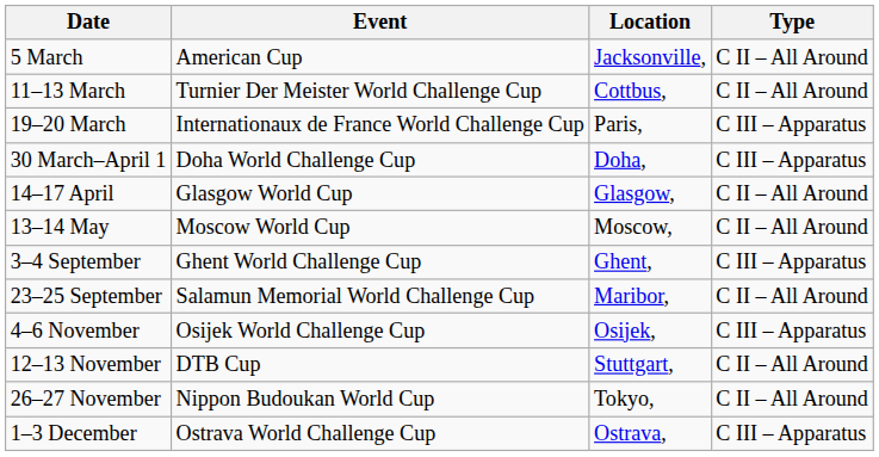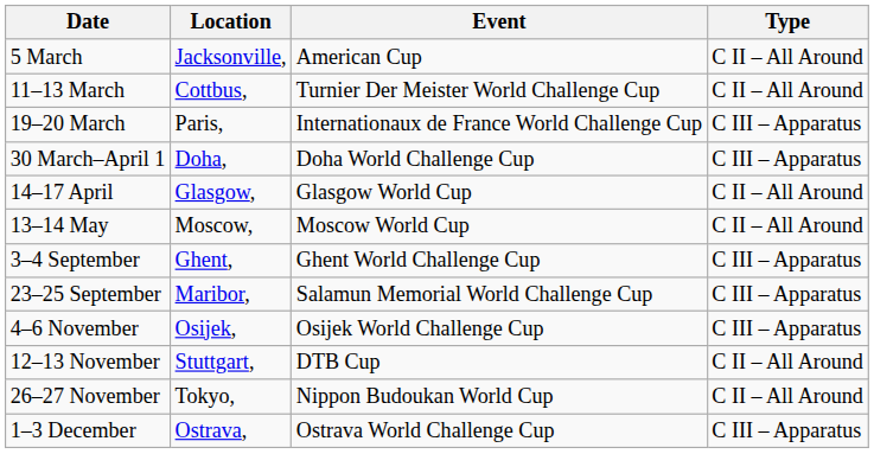columns swapped: Event <-> Location
23–25 September | Type: C II – All Around -> C III – Apparatus
